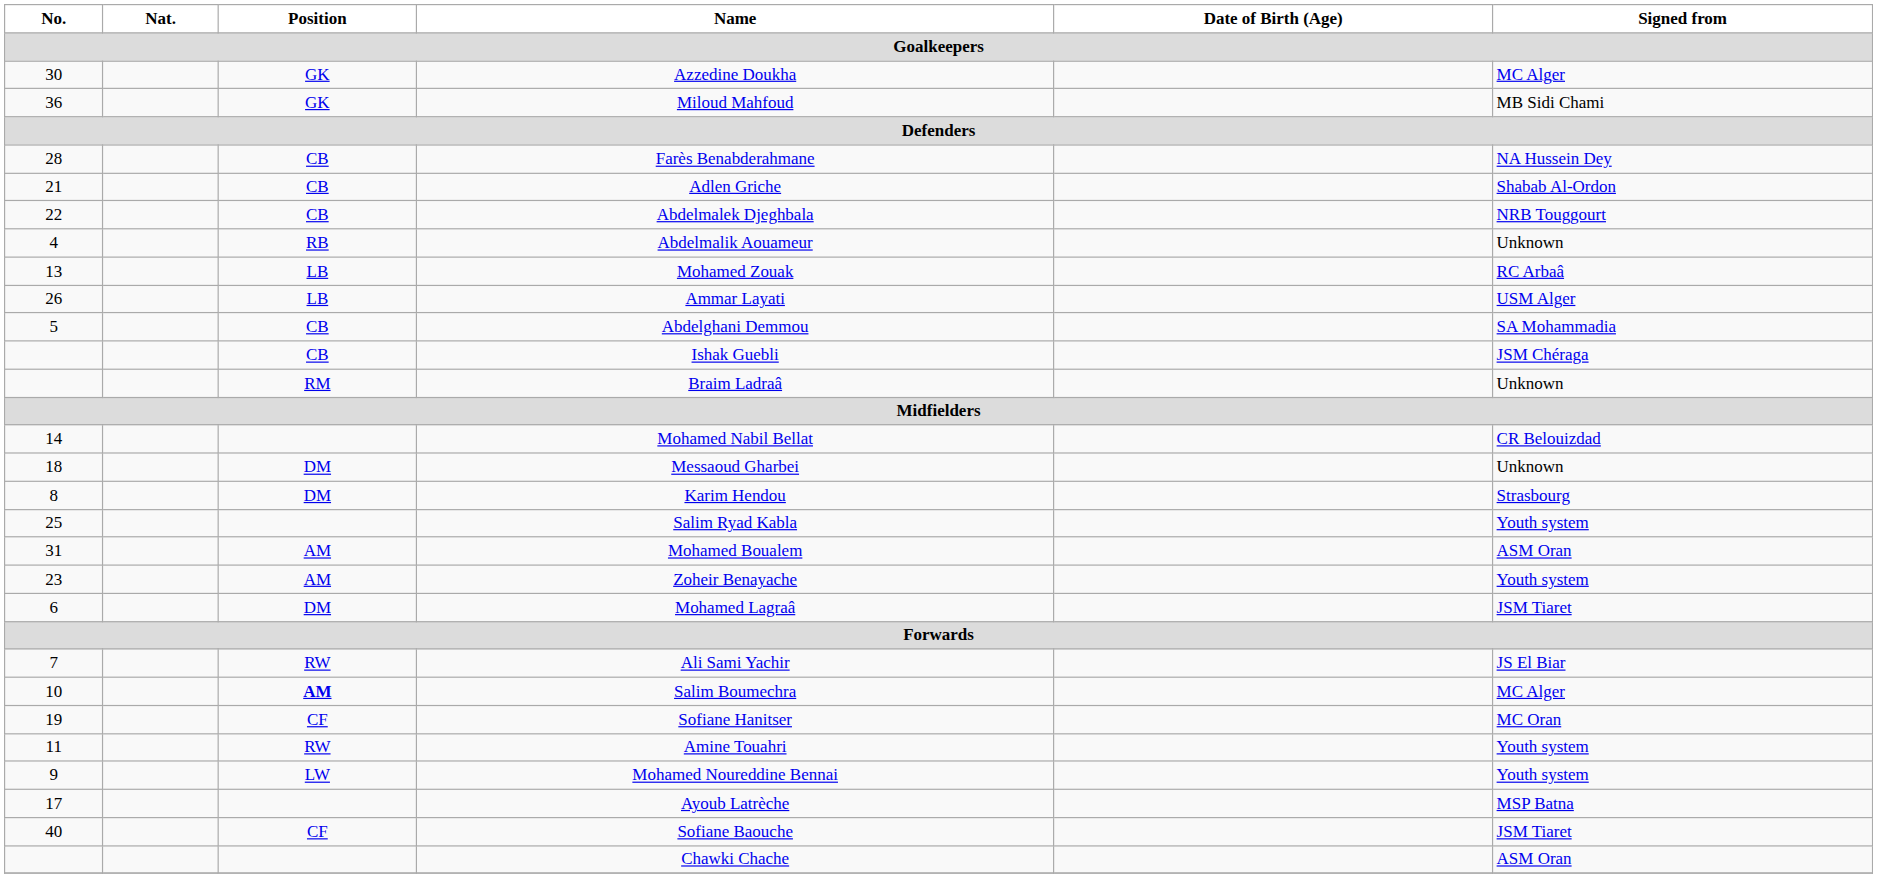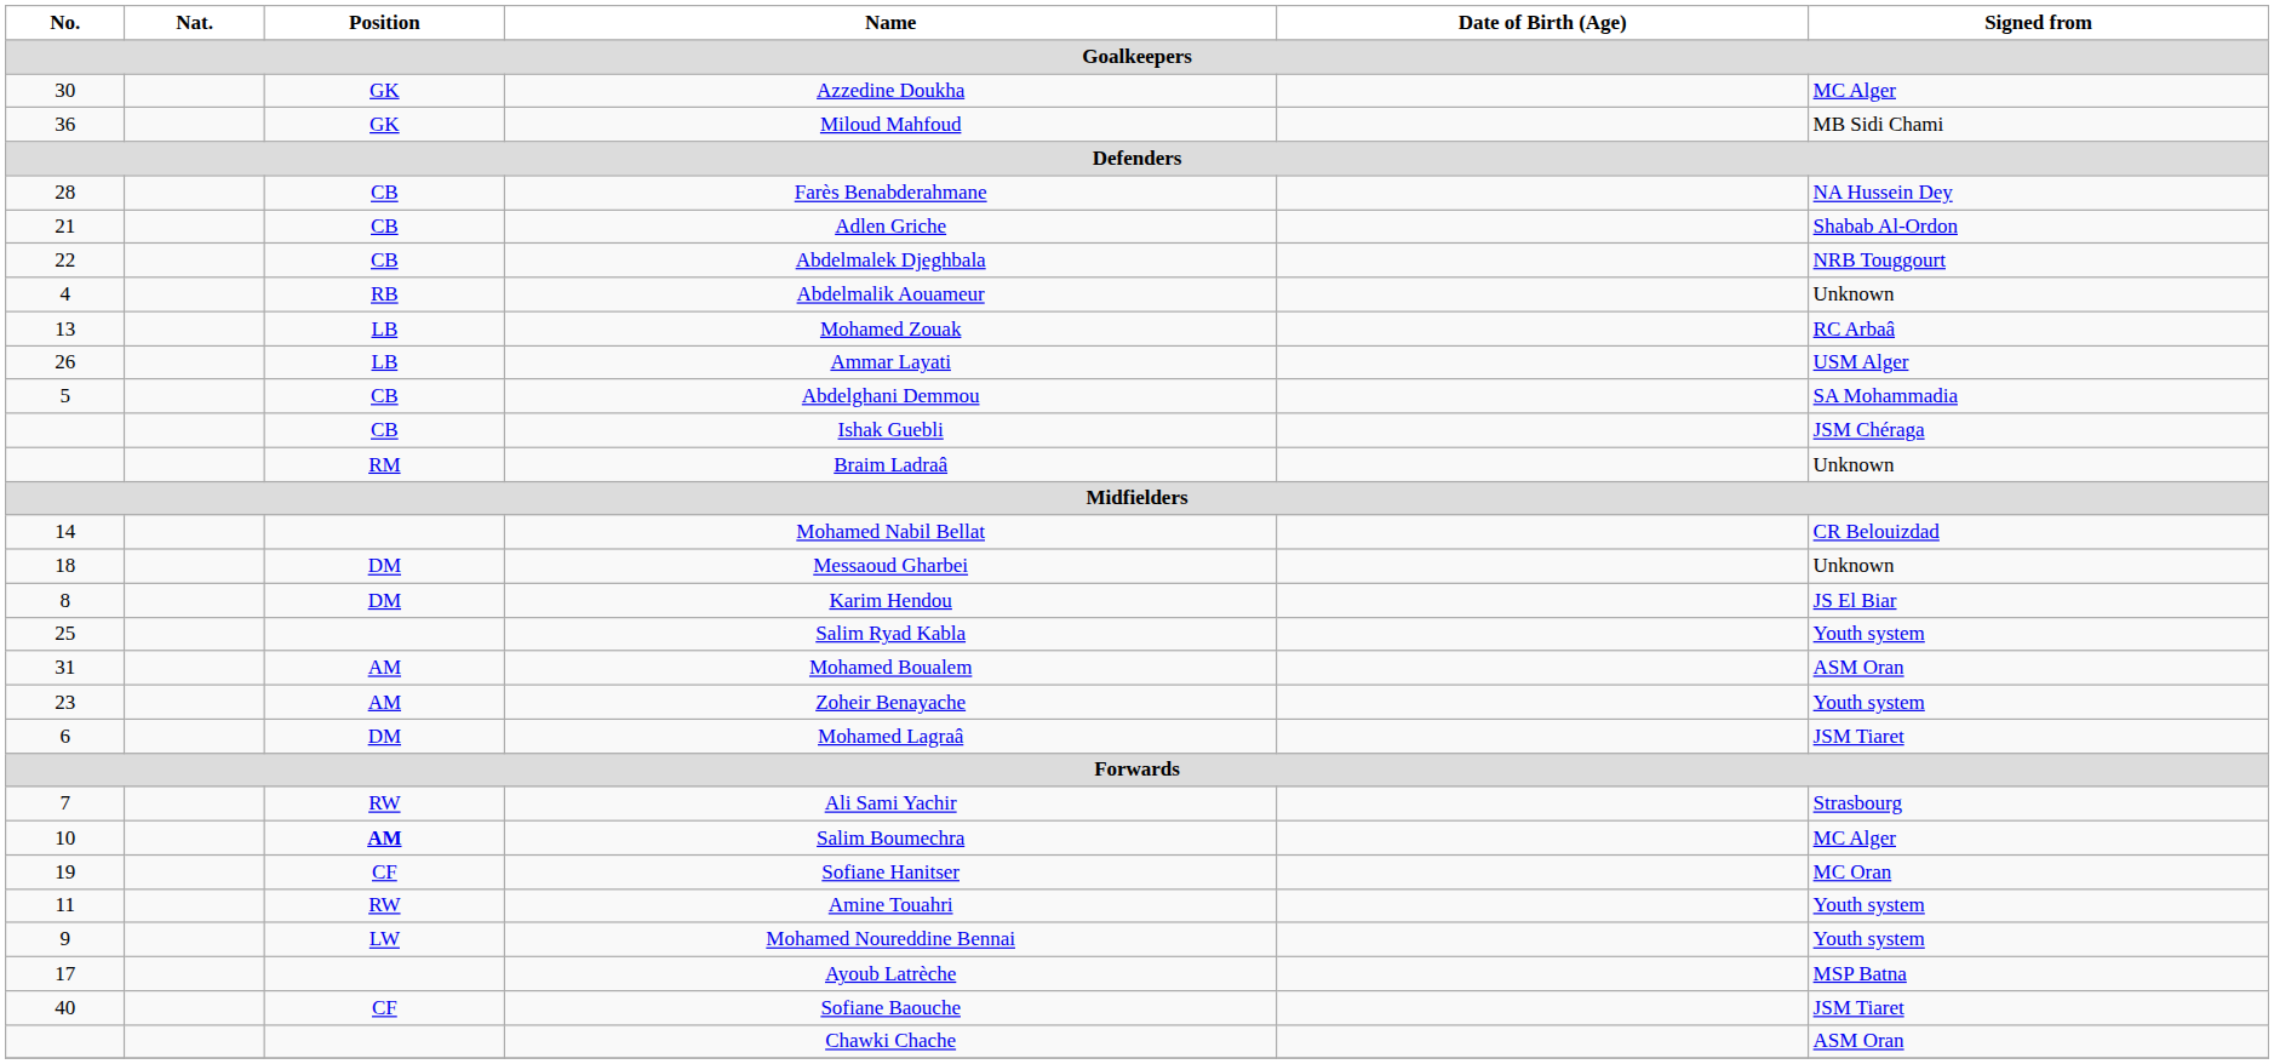Karim Hendou | Signed from: Strasbourg -> JS El Biar
Ali Sami Yachir | Signed from: JS El Biar -> Strasbourg
